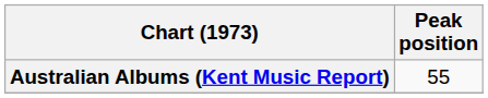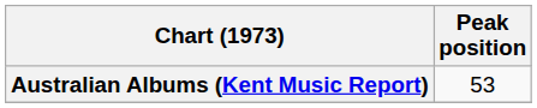Australian Albums (Kent Music Report) | Peak position: 55 -> 53
